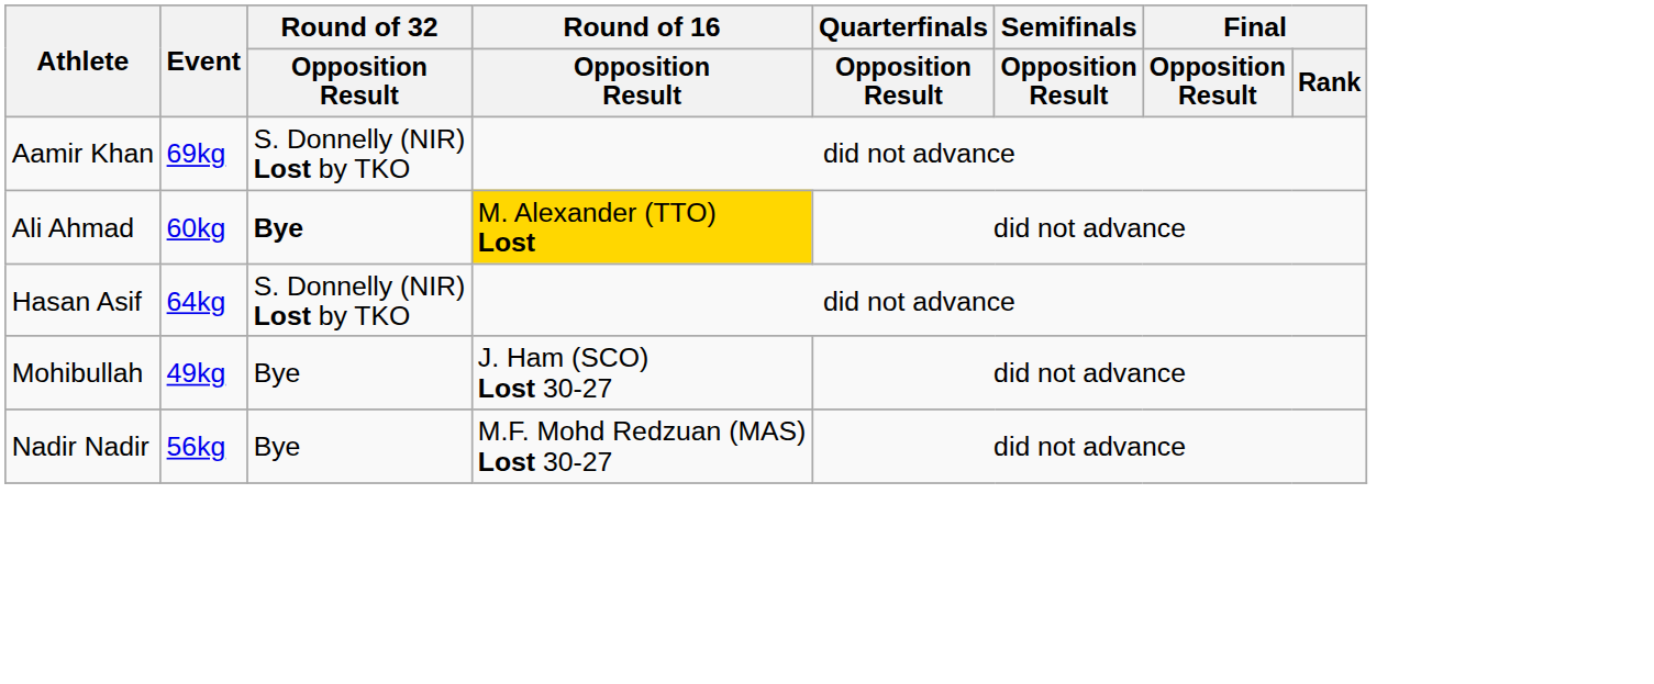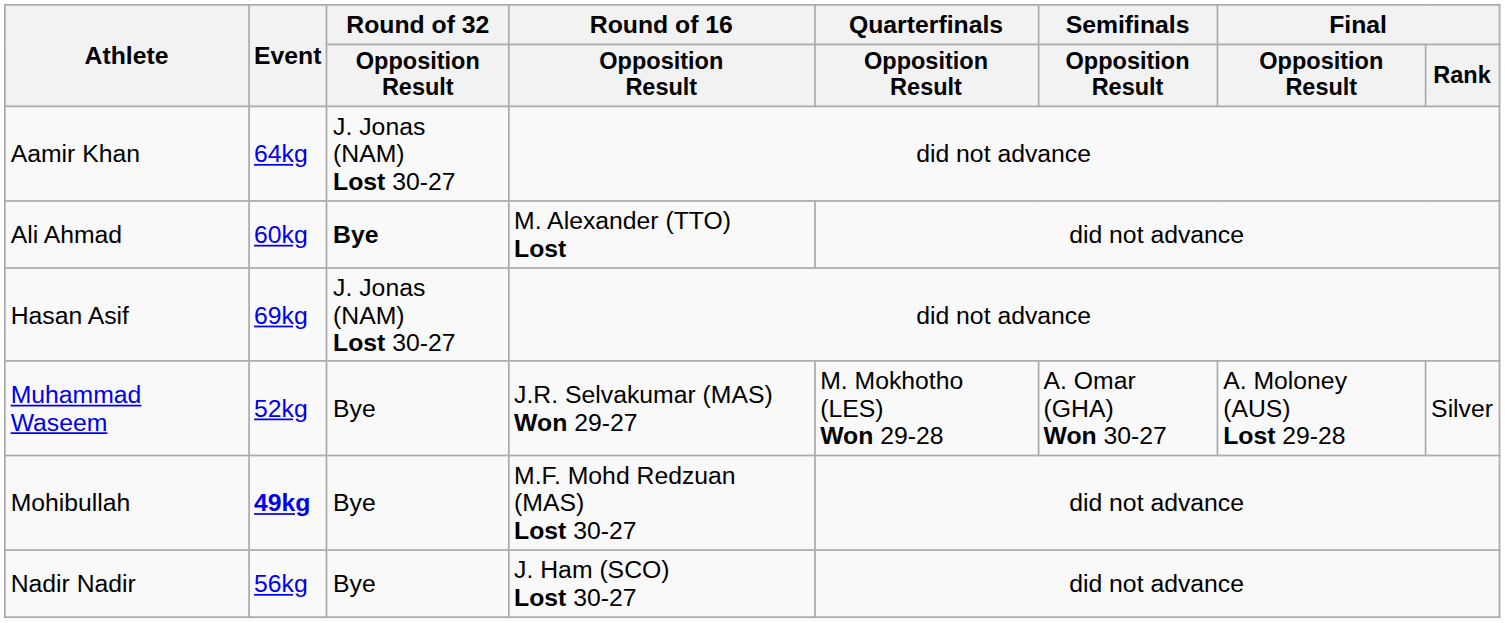Aamir Khan | Event: 69kg -> 64kg
Aamir Khan | Round of 32 / Opposition Result: S. Donnelly (NIR) Lost by TKO -> J. Jonas (NAM) Lost 30-27
Ali Ahmad | Round of 16 / Opposition Result: gold background -> no background
Hasan Asif | Event: 64kg -> 69kg
Hasan Asif | Round of 32 / Opposition Result: S. Donnelly (NIR) Lost by TKO -> J. Jonas (NAM) Lost 30-27
+ row: Muhammad Waseem | 52kg | Bye | J.R. Selvakumar (MAS) Won 29-27 | M. Mokhotho (LES) Won 29-28 | A. Omar (GHA) Won 30-27 | A. Moloney (AUS) Lost 29-28 | Silver
Mohibullah | Event: normal -> bold
Mohibullah | Round of 16 / Opposition Result: J. Ham (SCO) Lost 30-27 -> M.F. Mohd Redzuan (MAS) Lost 30-27
Nadir Nadir | Round of 16 / Opposition Result: M.F. Mohd Redzuan (MAS) Lost 30-27 -> J. Ham (SCO) Lost 30-27
